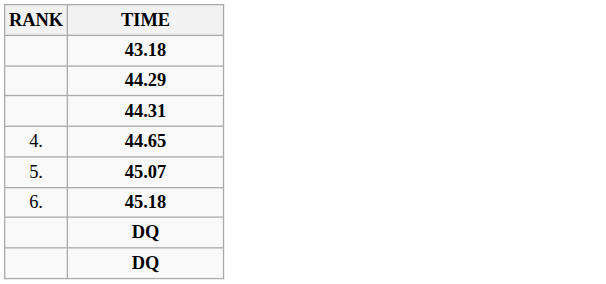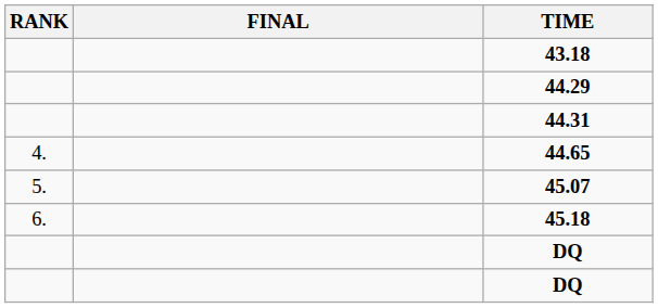+ column: FINAL
